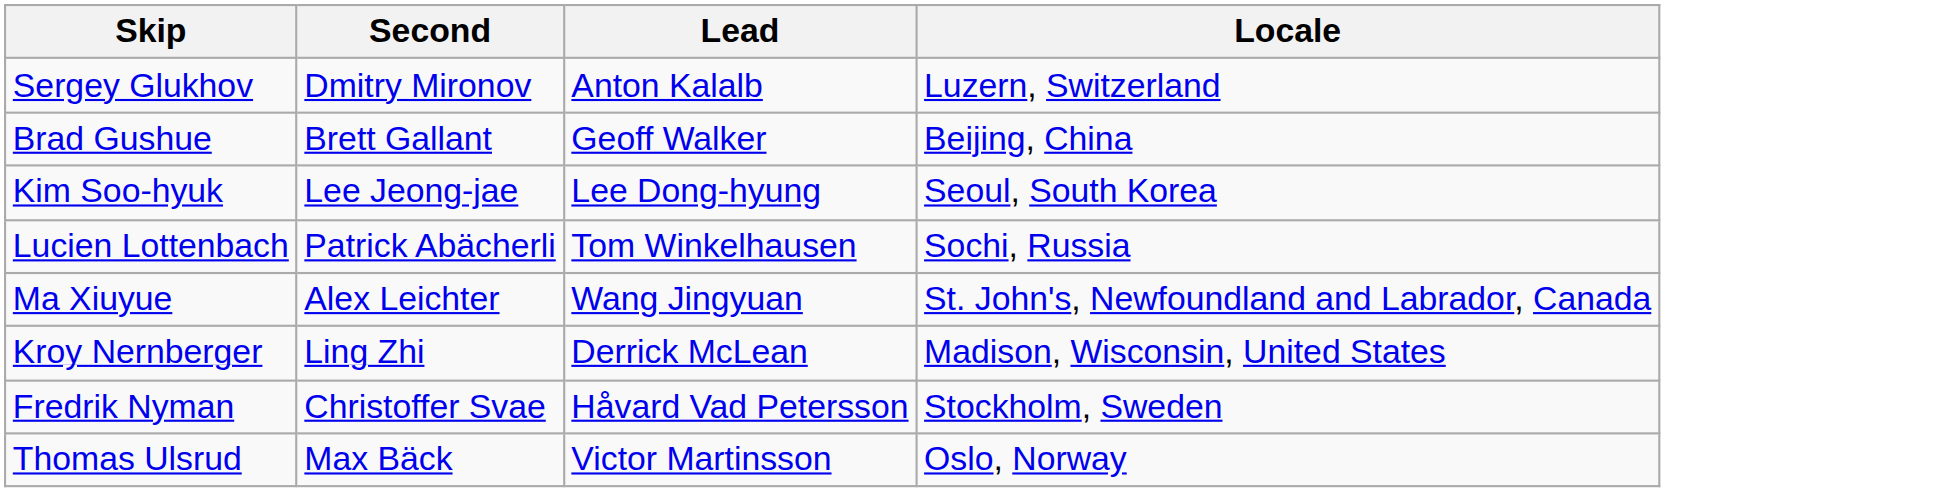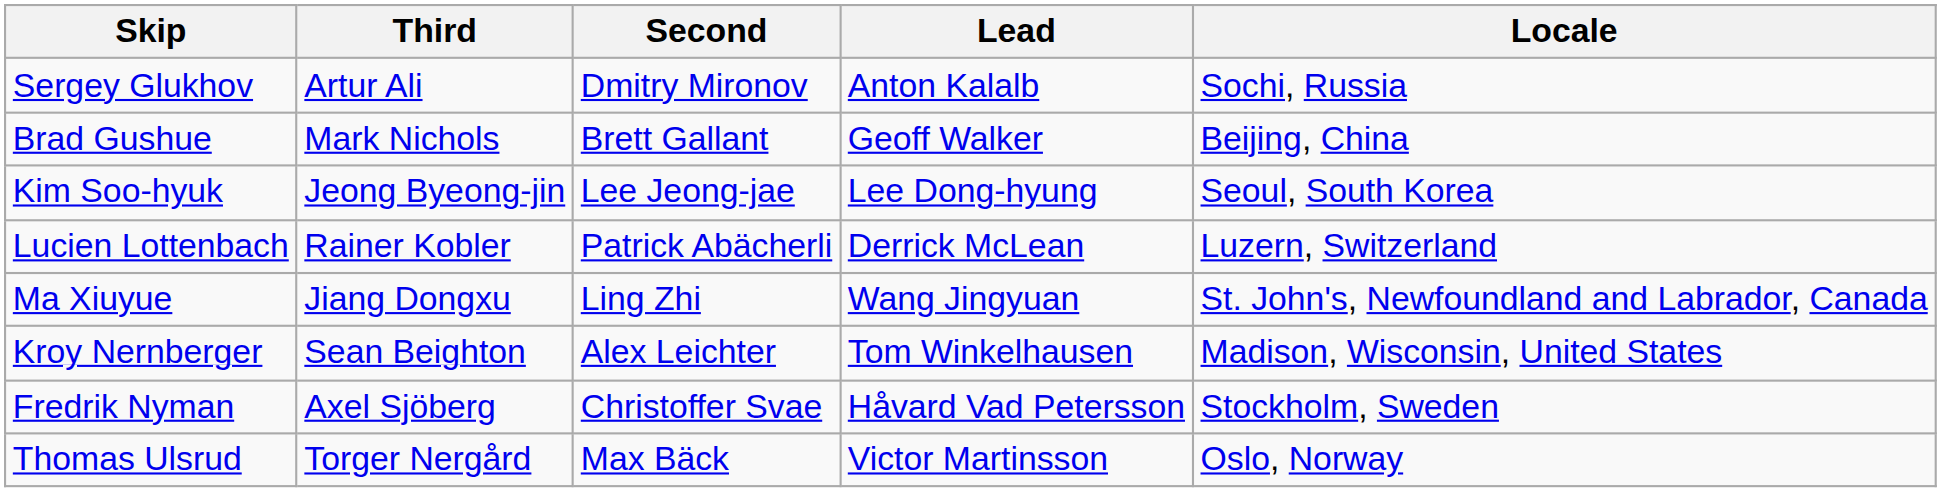+ column: Third | Artur Ali | Mark Nichols | Jeong Byeong-jin | Rainer Kobler | Jiang Dongxu | Sean Beighton | Axel Sjöberg | Torger Nergård
Sergey Glukhov | Locale: Luzern, Switzerland -> Sochi, Russia
Lucien Lottenbach | Lead: Tom Winkelhausen -> Derrick McLean
Lucien Lottenbach | Locale: Sochi, Russia -> Luzern, Switzerland
Ma Xiuyue | Second: Alex Leichter -> Ling Zhi
Kroy Nernberger | Second: Ling Zhi -> Alex Leichter
Kroy Nernberger | Lead: Derrick McLean -> Tom Winkelhausen
